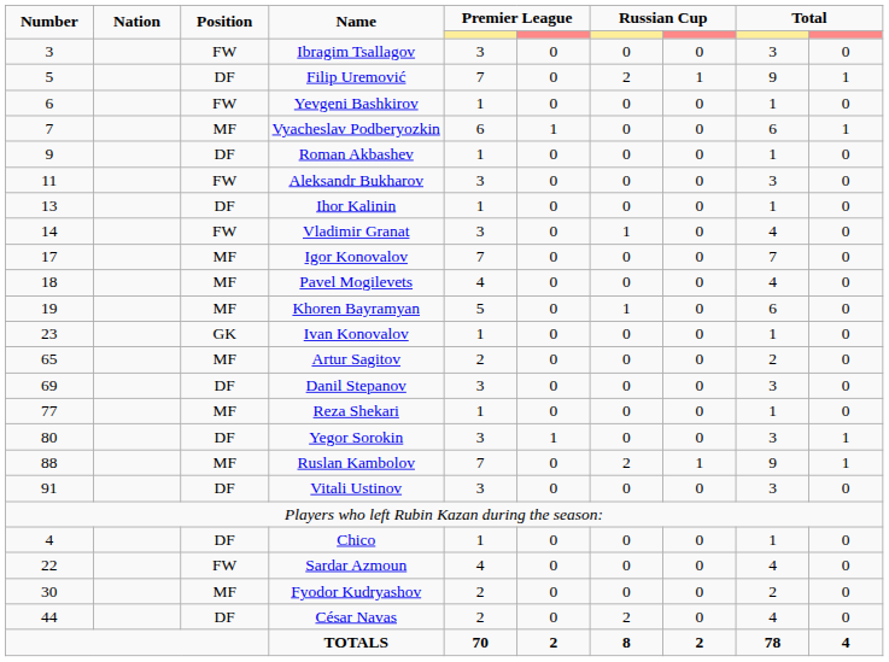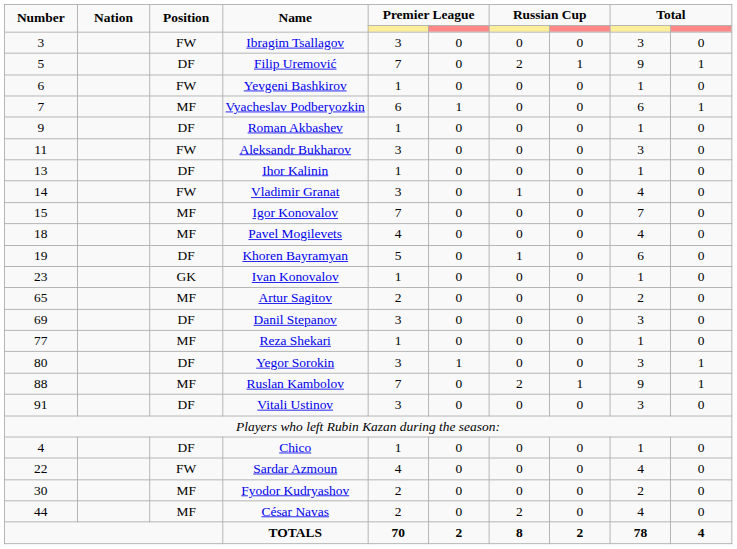Igor Konovalov | Number: 17 -> 15
Khoren Bayramyan | Position: MF -> DF
César Navas | Position: DF -> MF
